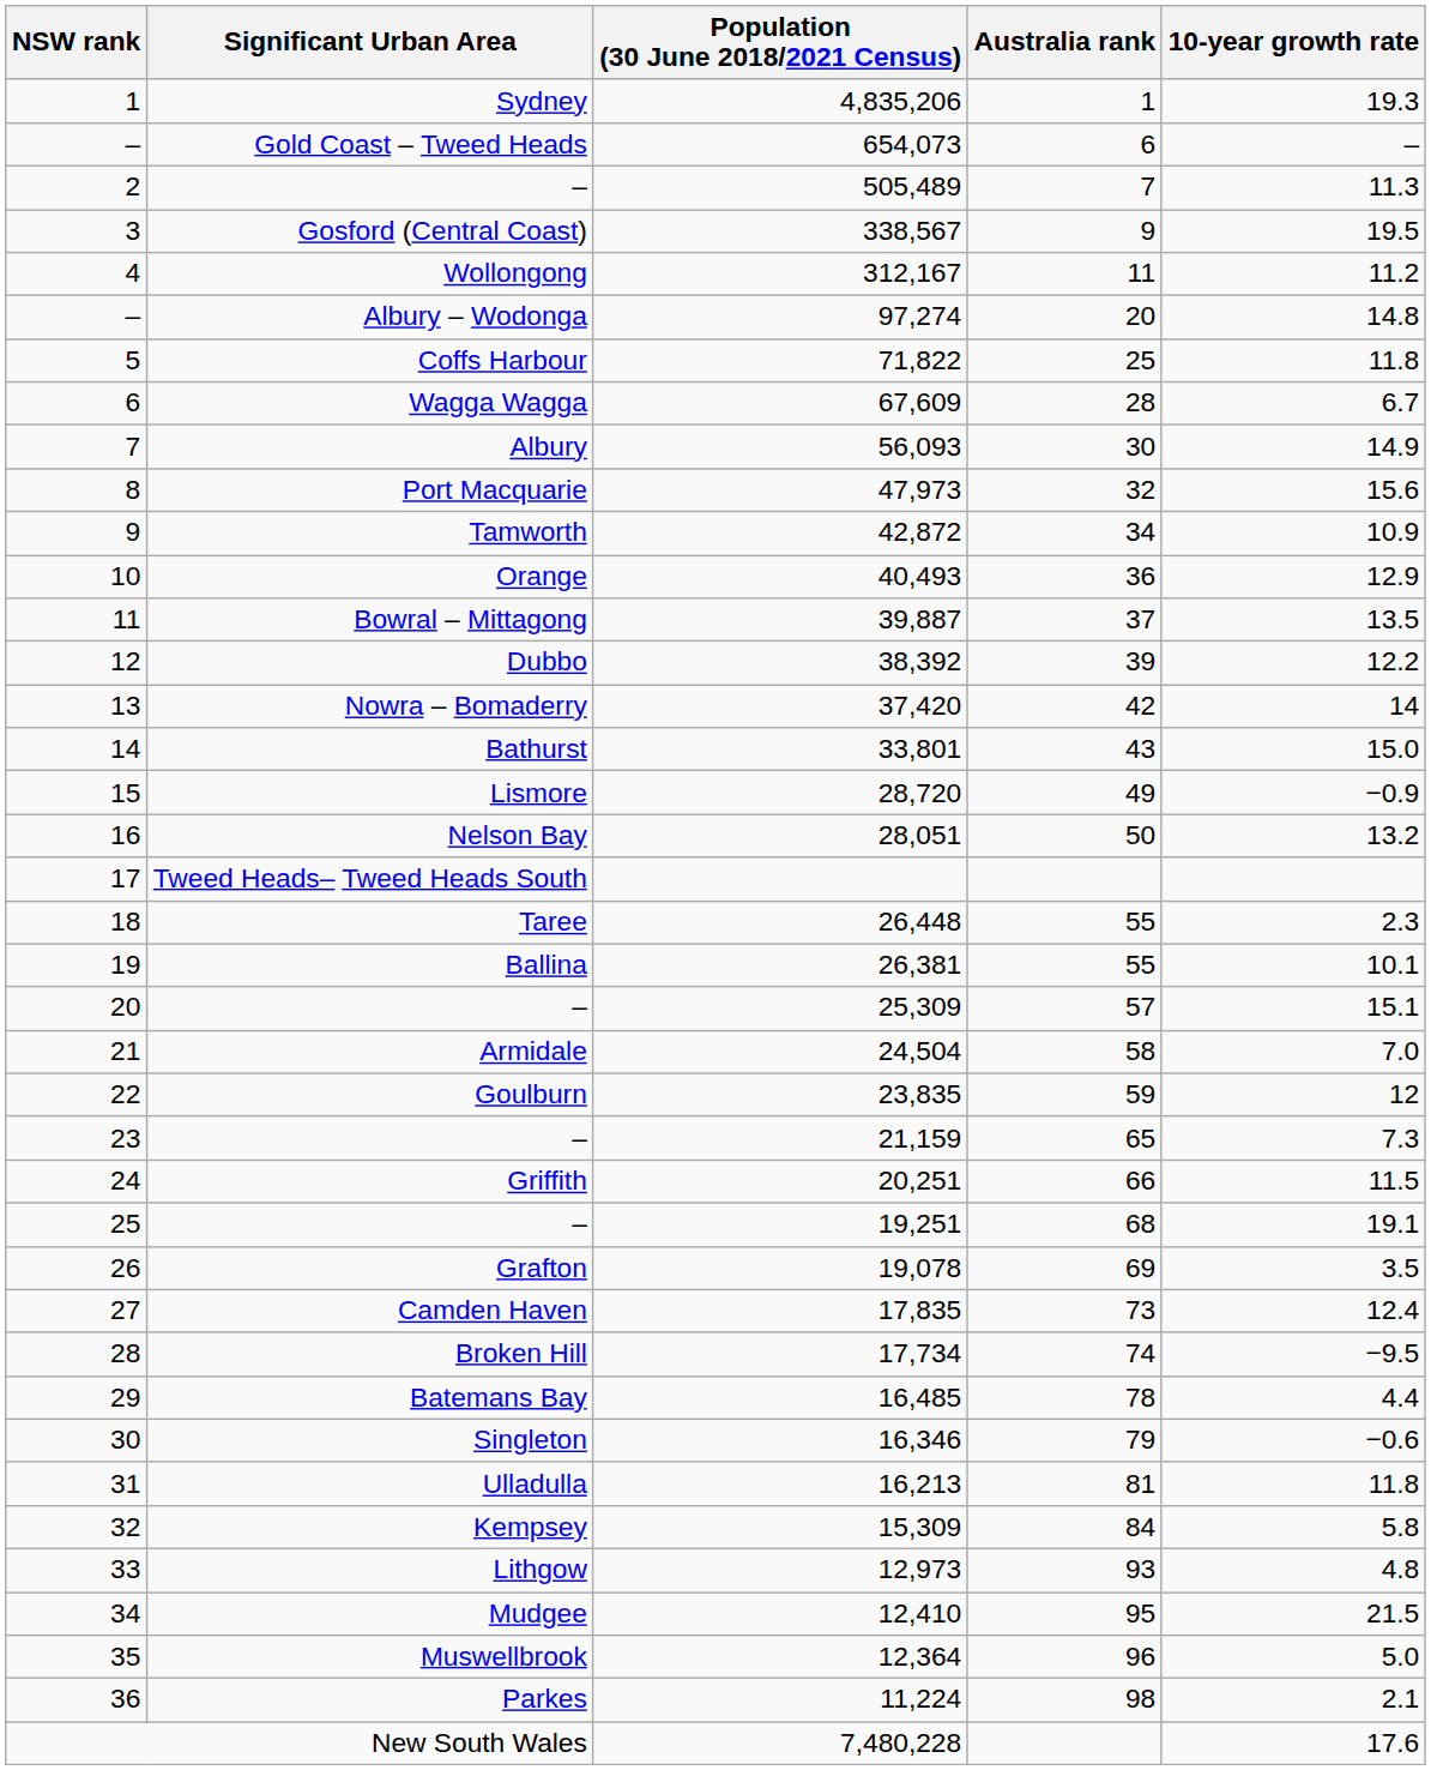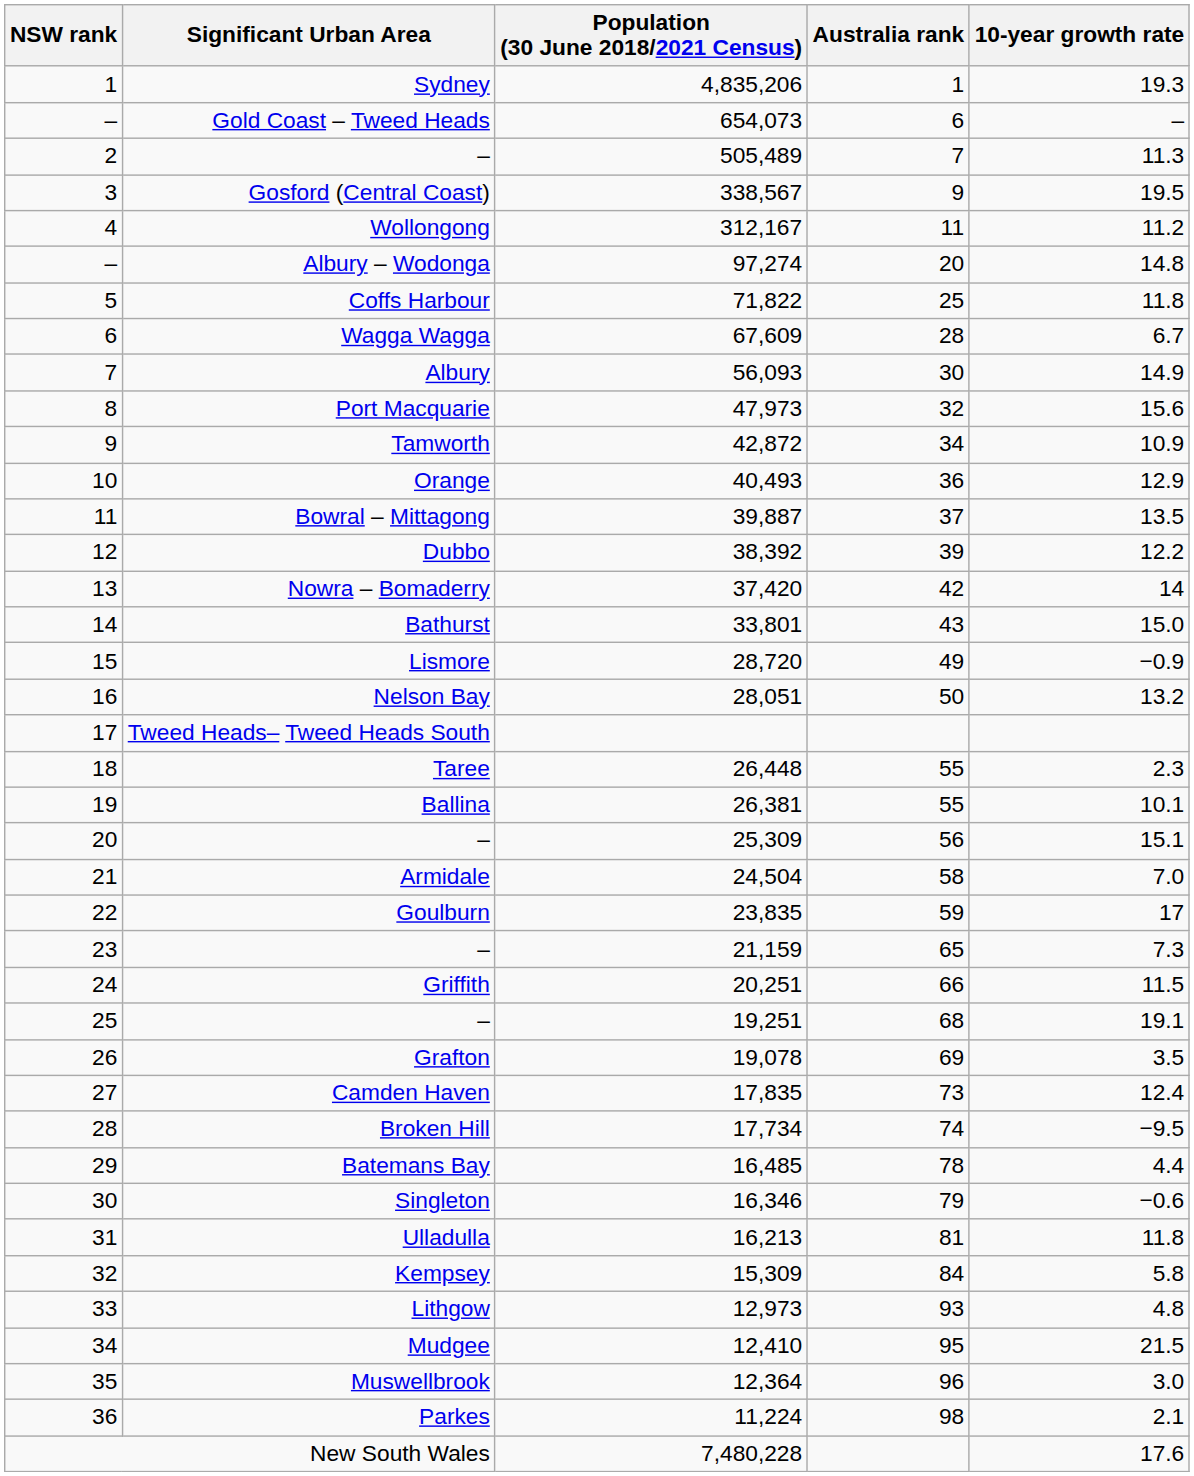– / 25,309 | Australia rank: 57 -> 56
Goulburn | 10-year growth rate: 12 -> 17
Muswellbrook | 10-year growth rate: 5.0 -> 3.0
